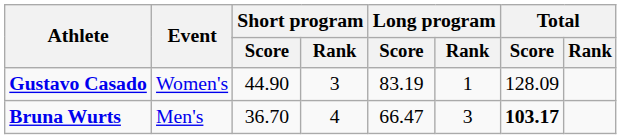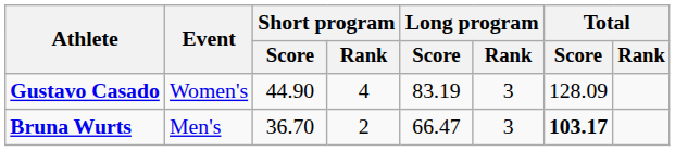Gustavo Casado | Short program / Rank: 3 -> 4
Gustavo Casado | Long program / Rank: 1 -> 3
Bruna Wurts | Short program / Rank: 4 -> 2
